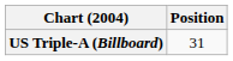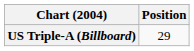US Triple-A (Billboard) | Position: 31 -> 29
